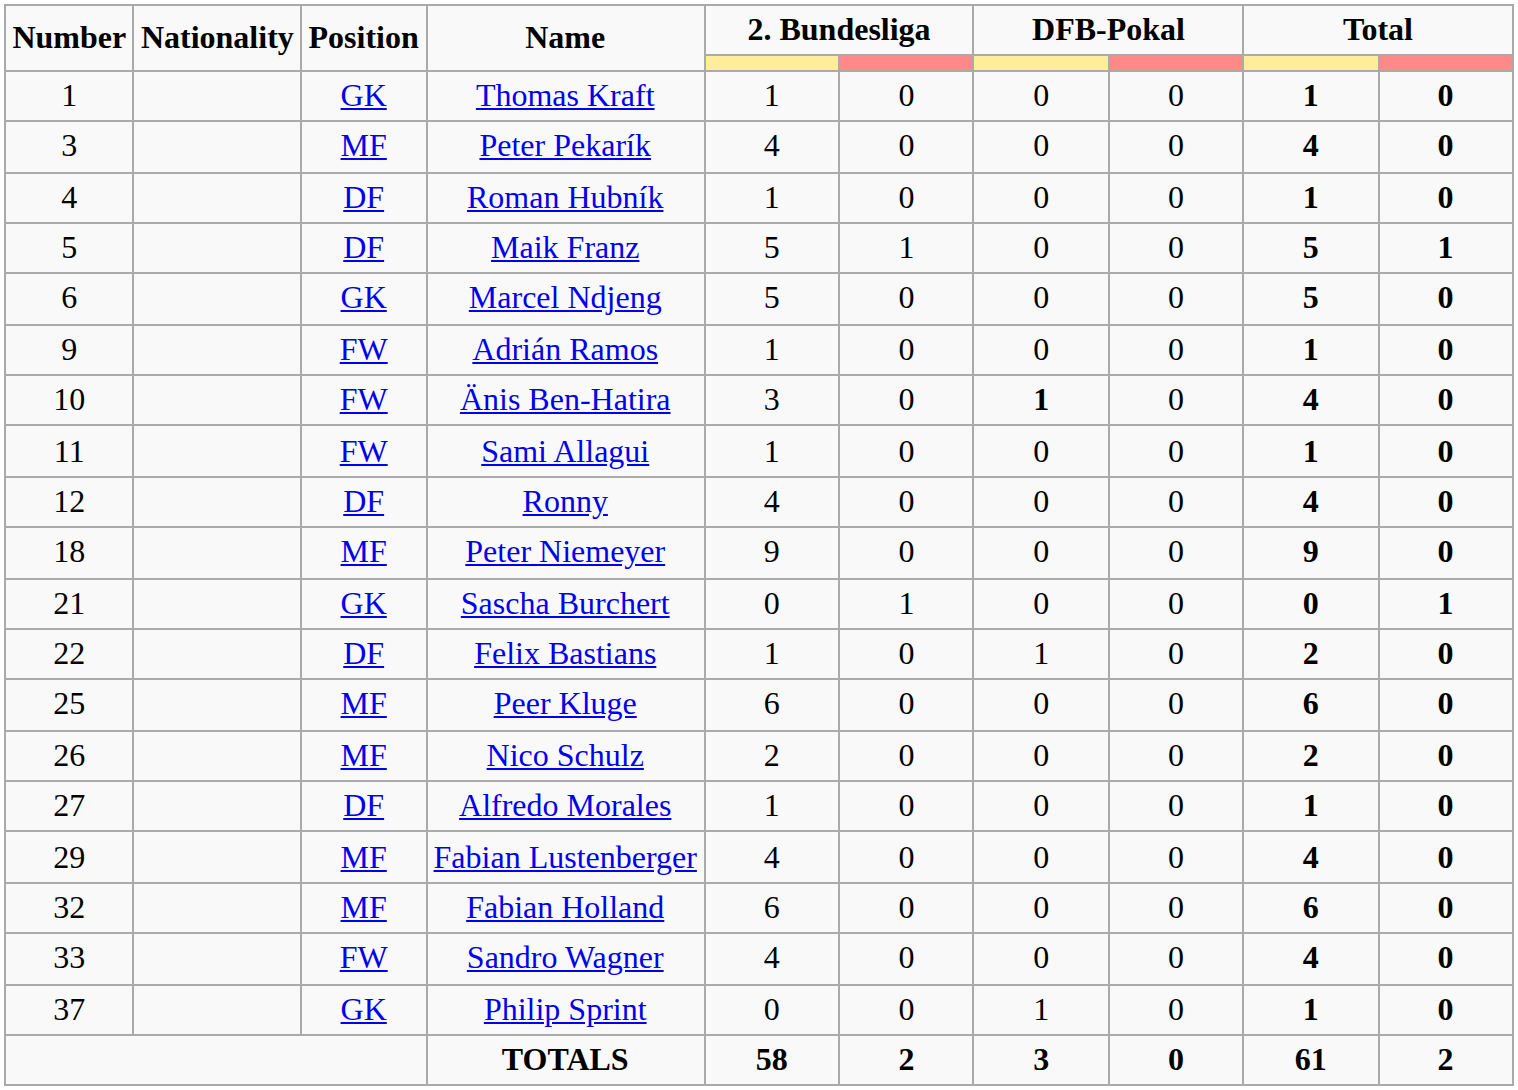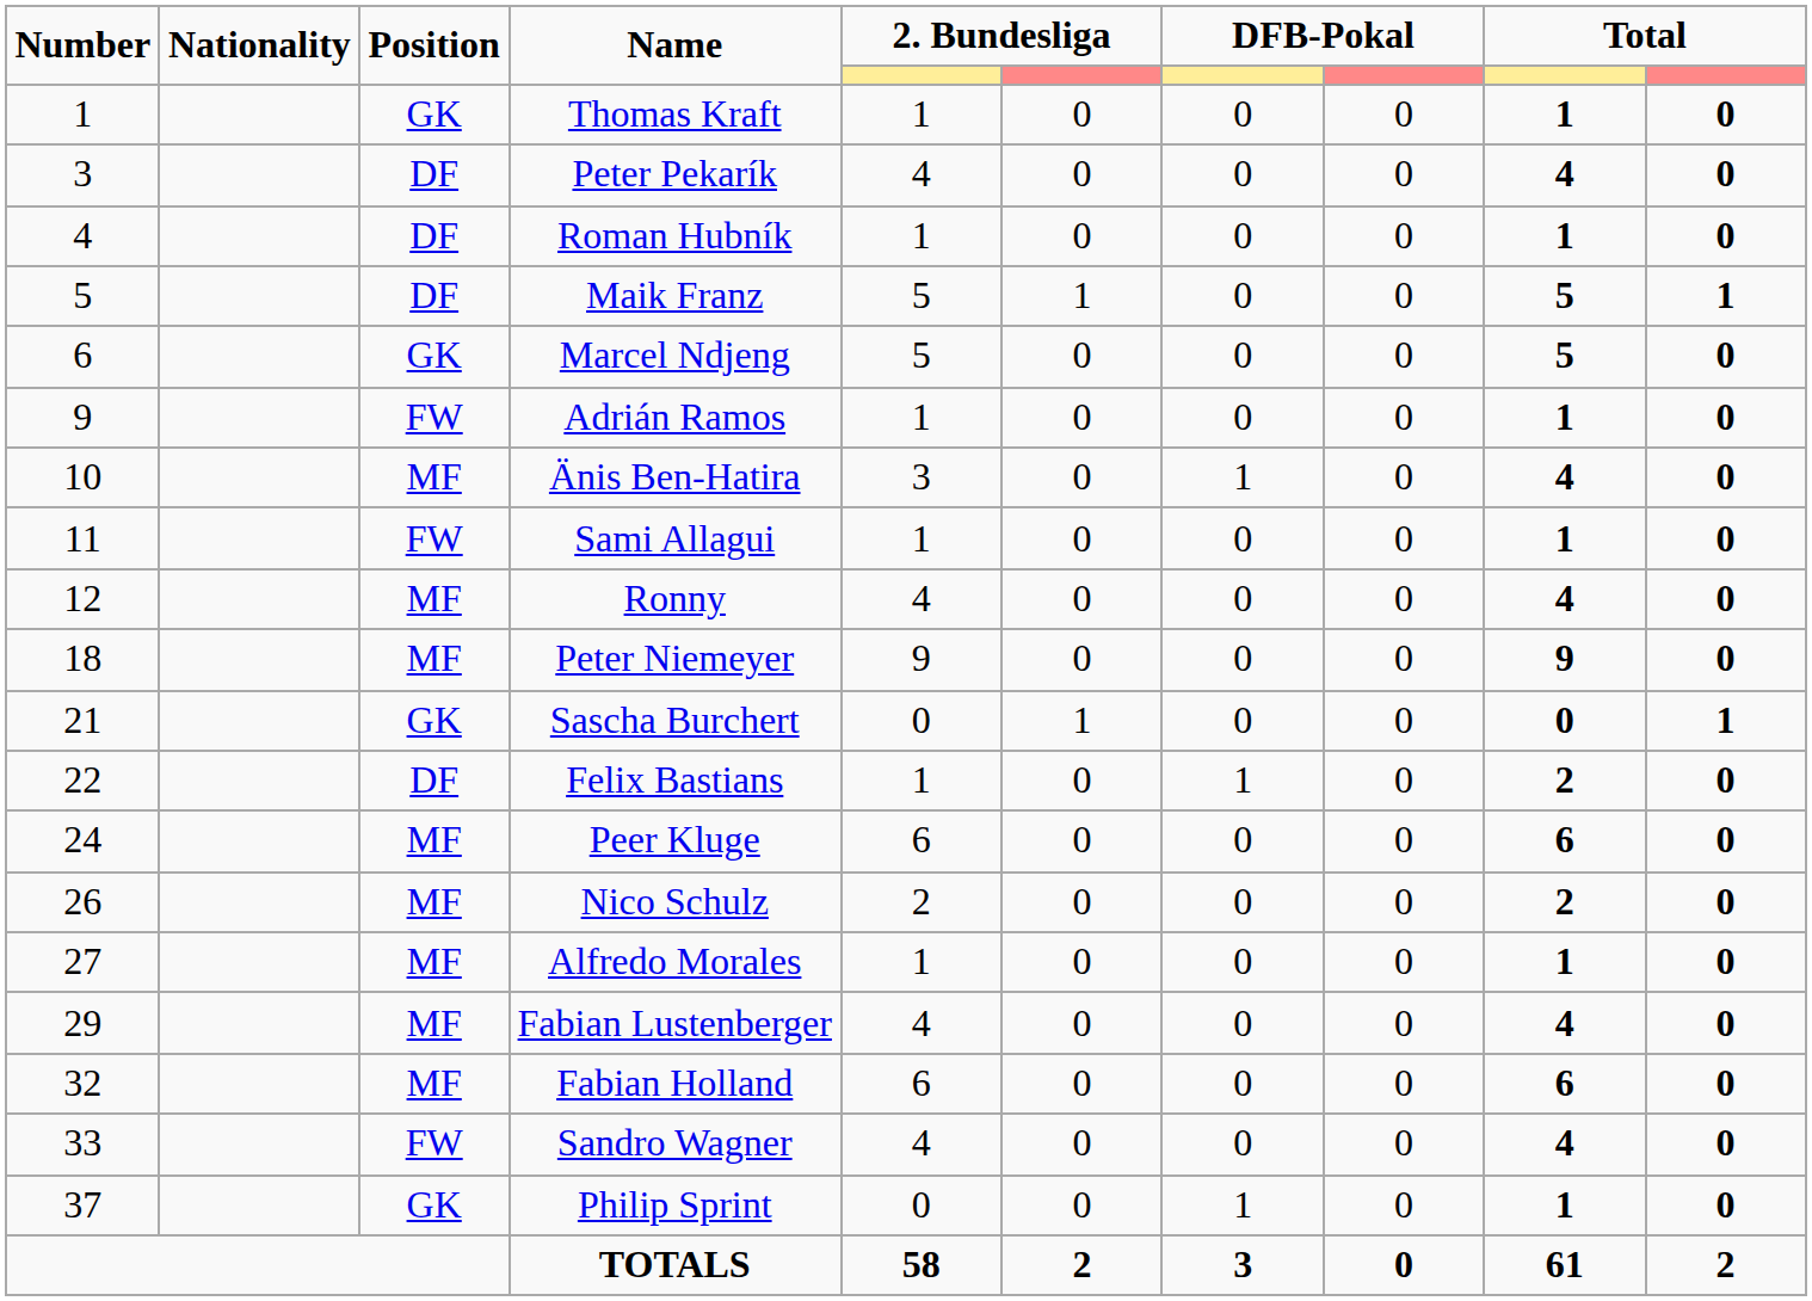Peter Pekarík | Position: MF -> DF
Änis Ben-Hatira | Position: FW -> MF
Änis Ben-Hatira | column 7: bold -> normal
Ronny | Position: DF -> MF
Peer Kluge | Number: 25 -> 24
Alfredo Morales | Position: DF -> MF
